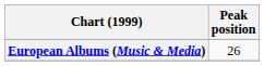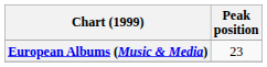European Albums (Music & Media) | Peak position: 26 -> 23
